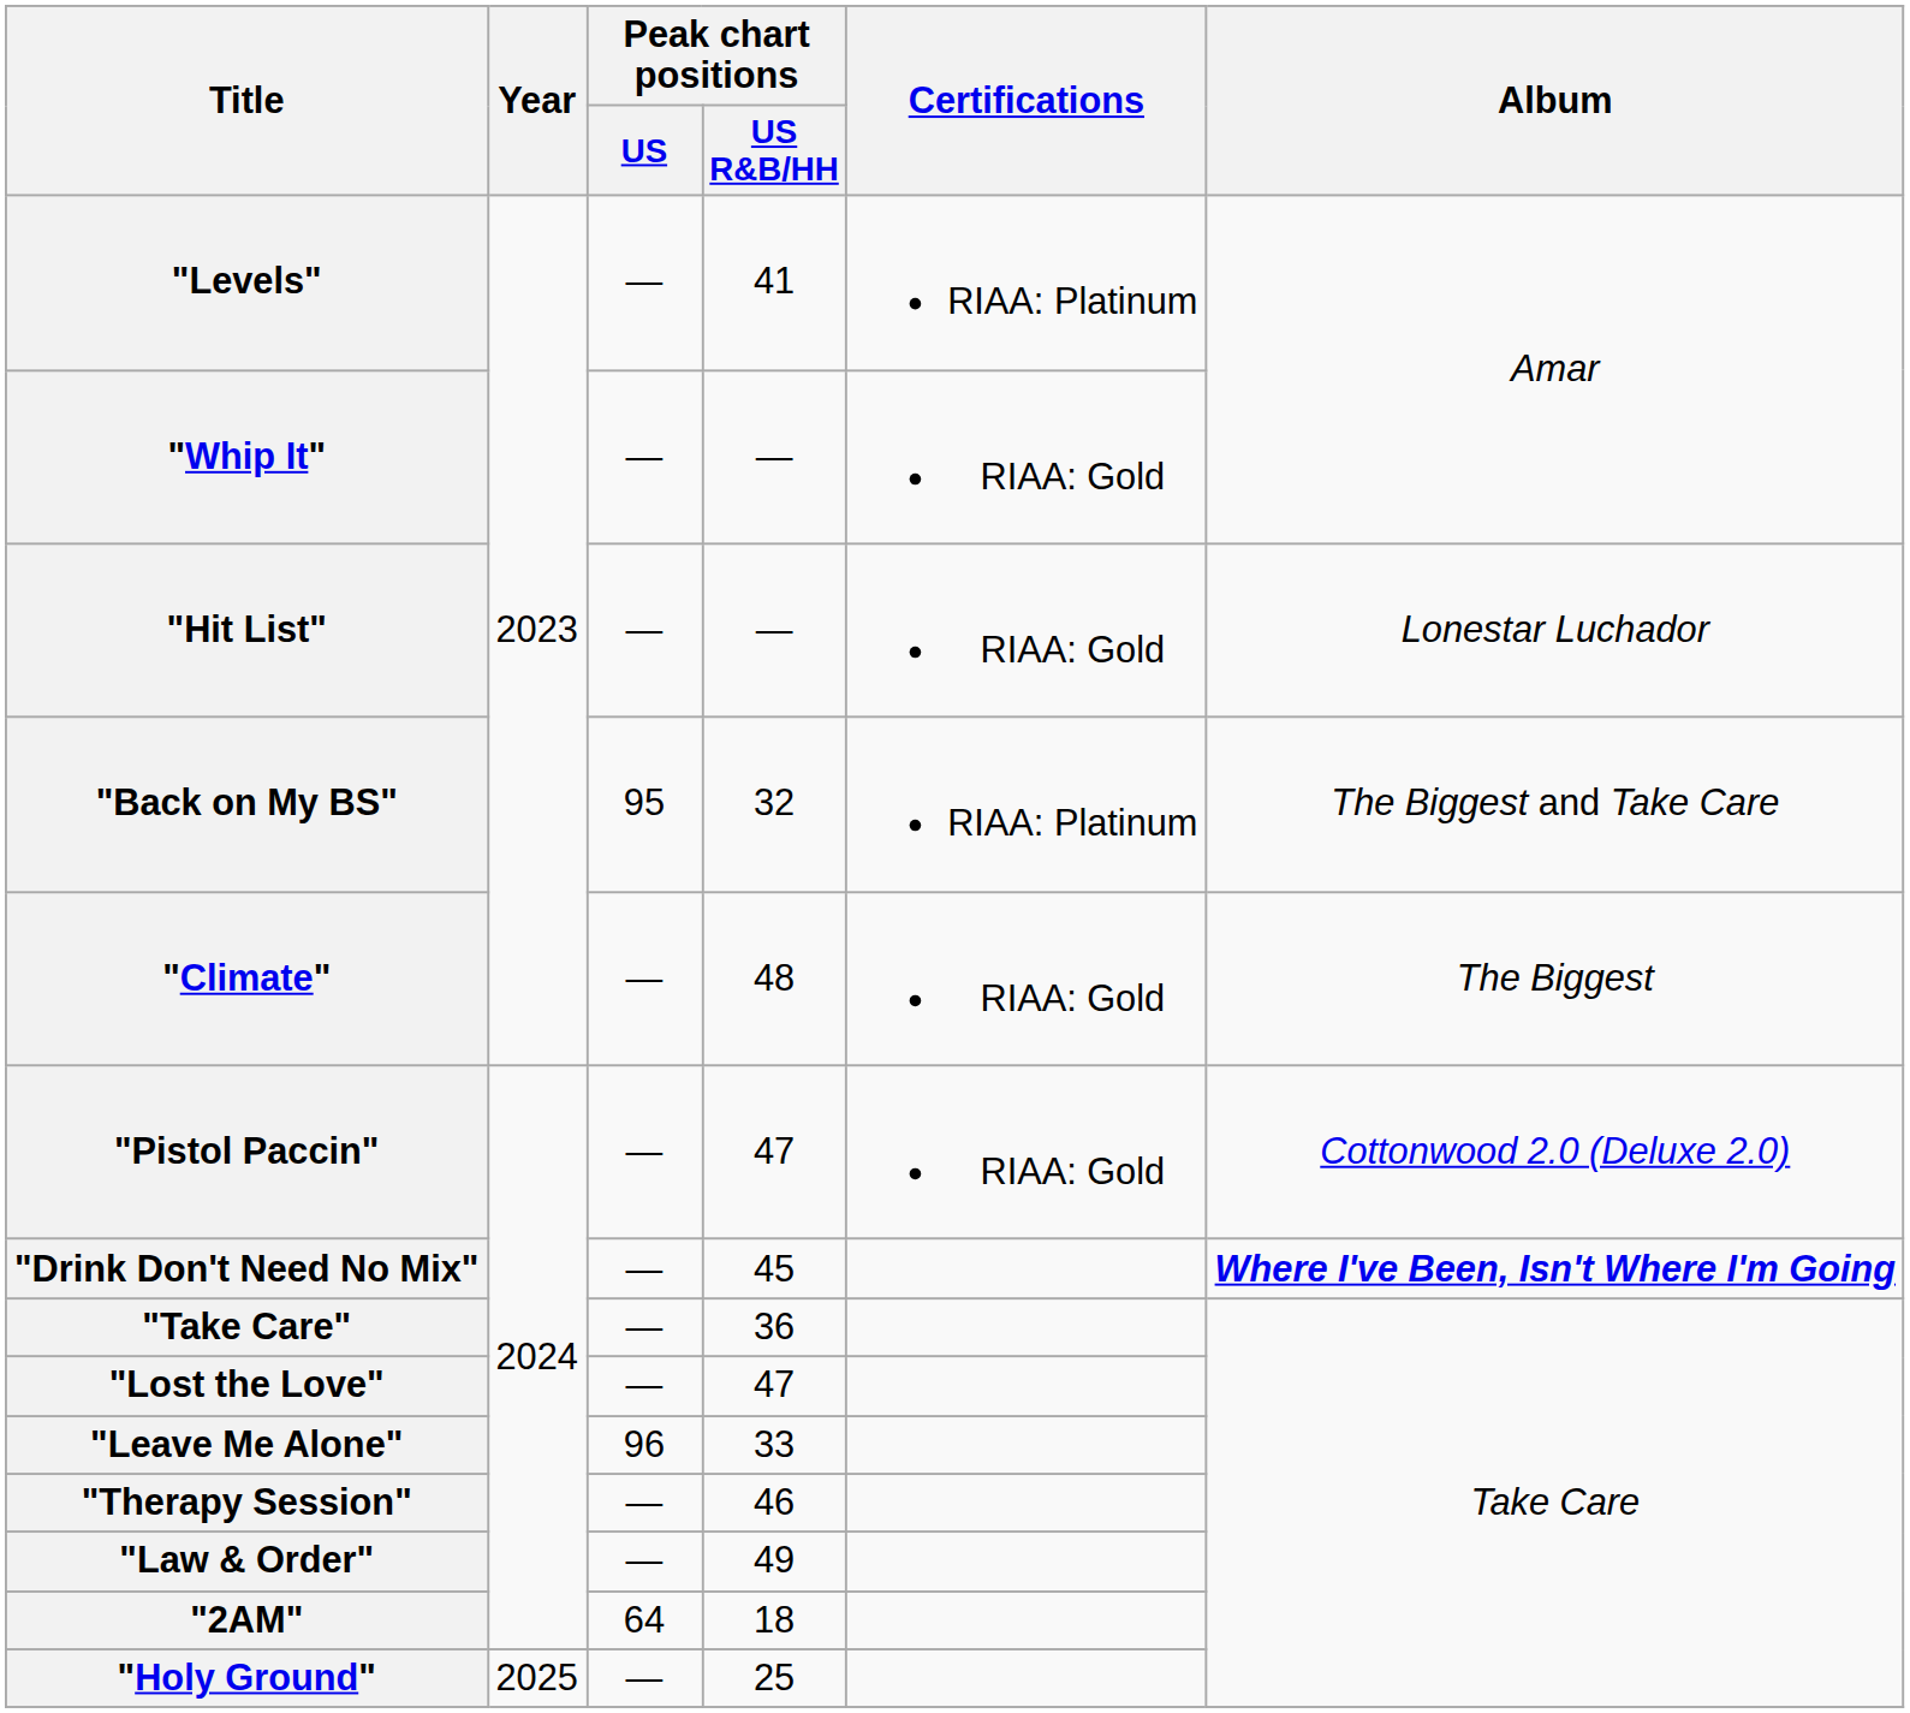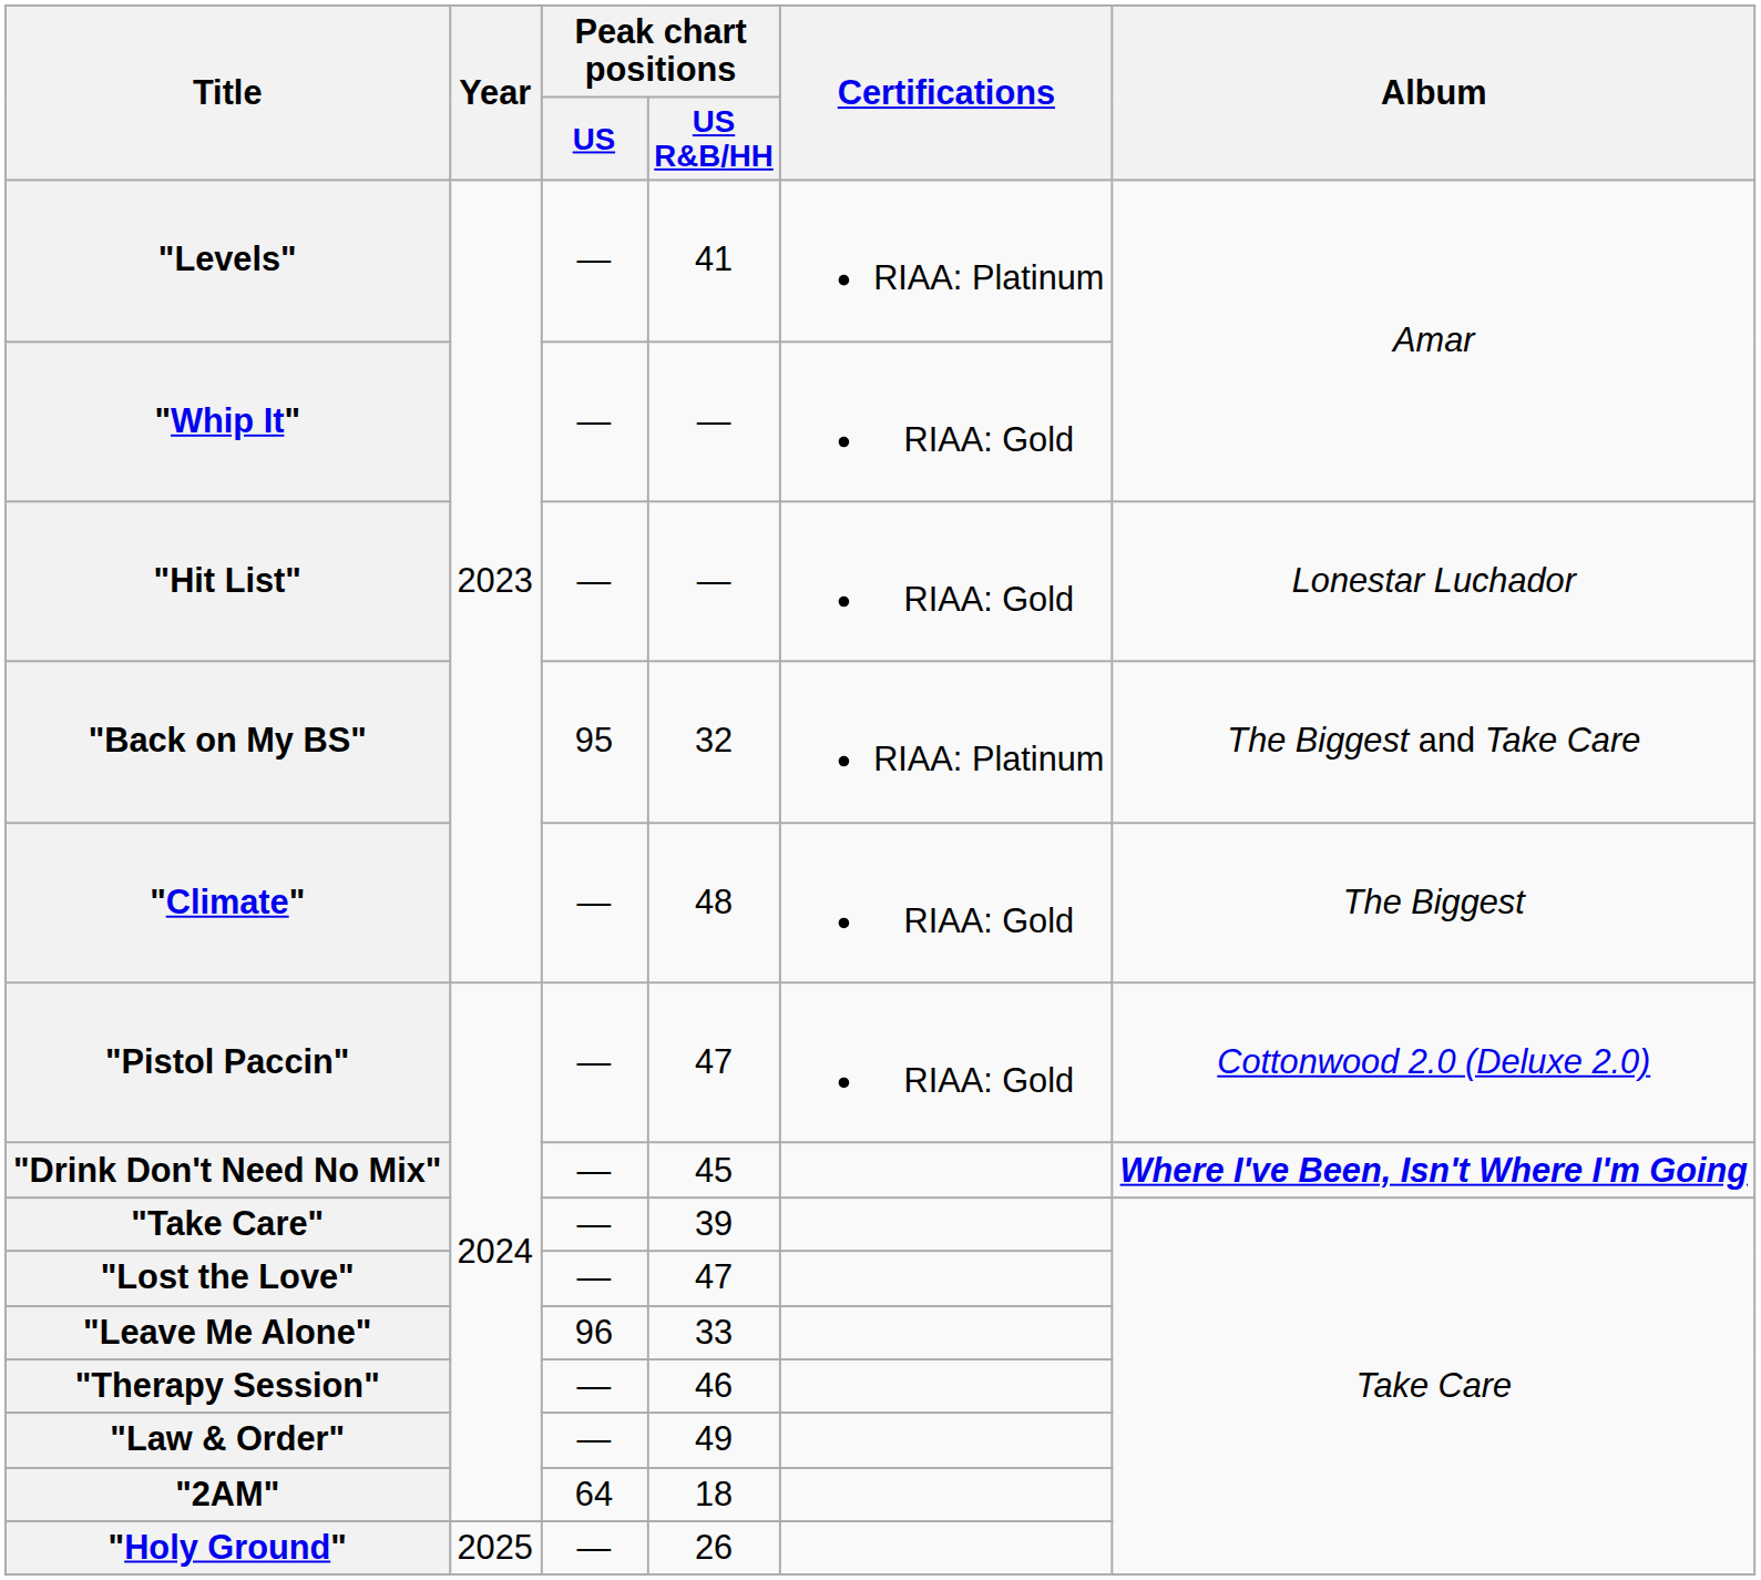"Take Care" | Peak chart positions / US R&B/HH: 36 -> 39
"Holy Ground" | Peak chart positions / US R&B/HH: 25 -> 26
